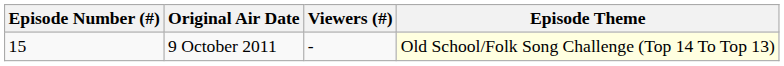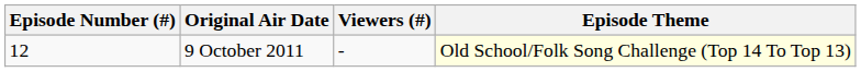9 October 2011 | Episode Number (#): 15 -> 12
